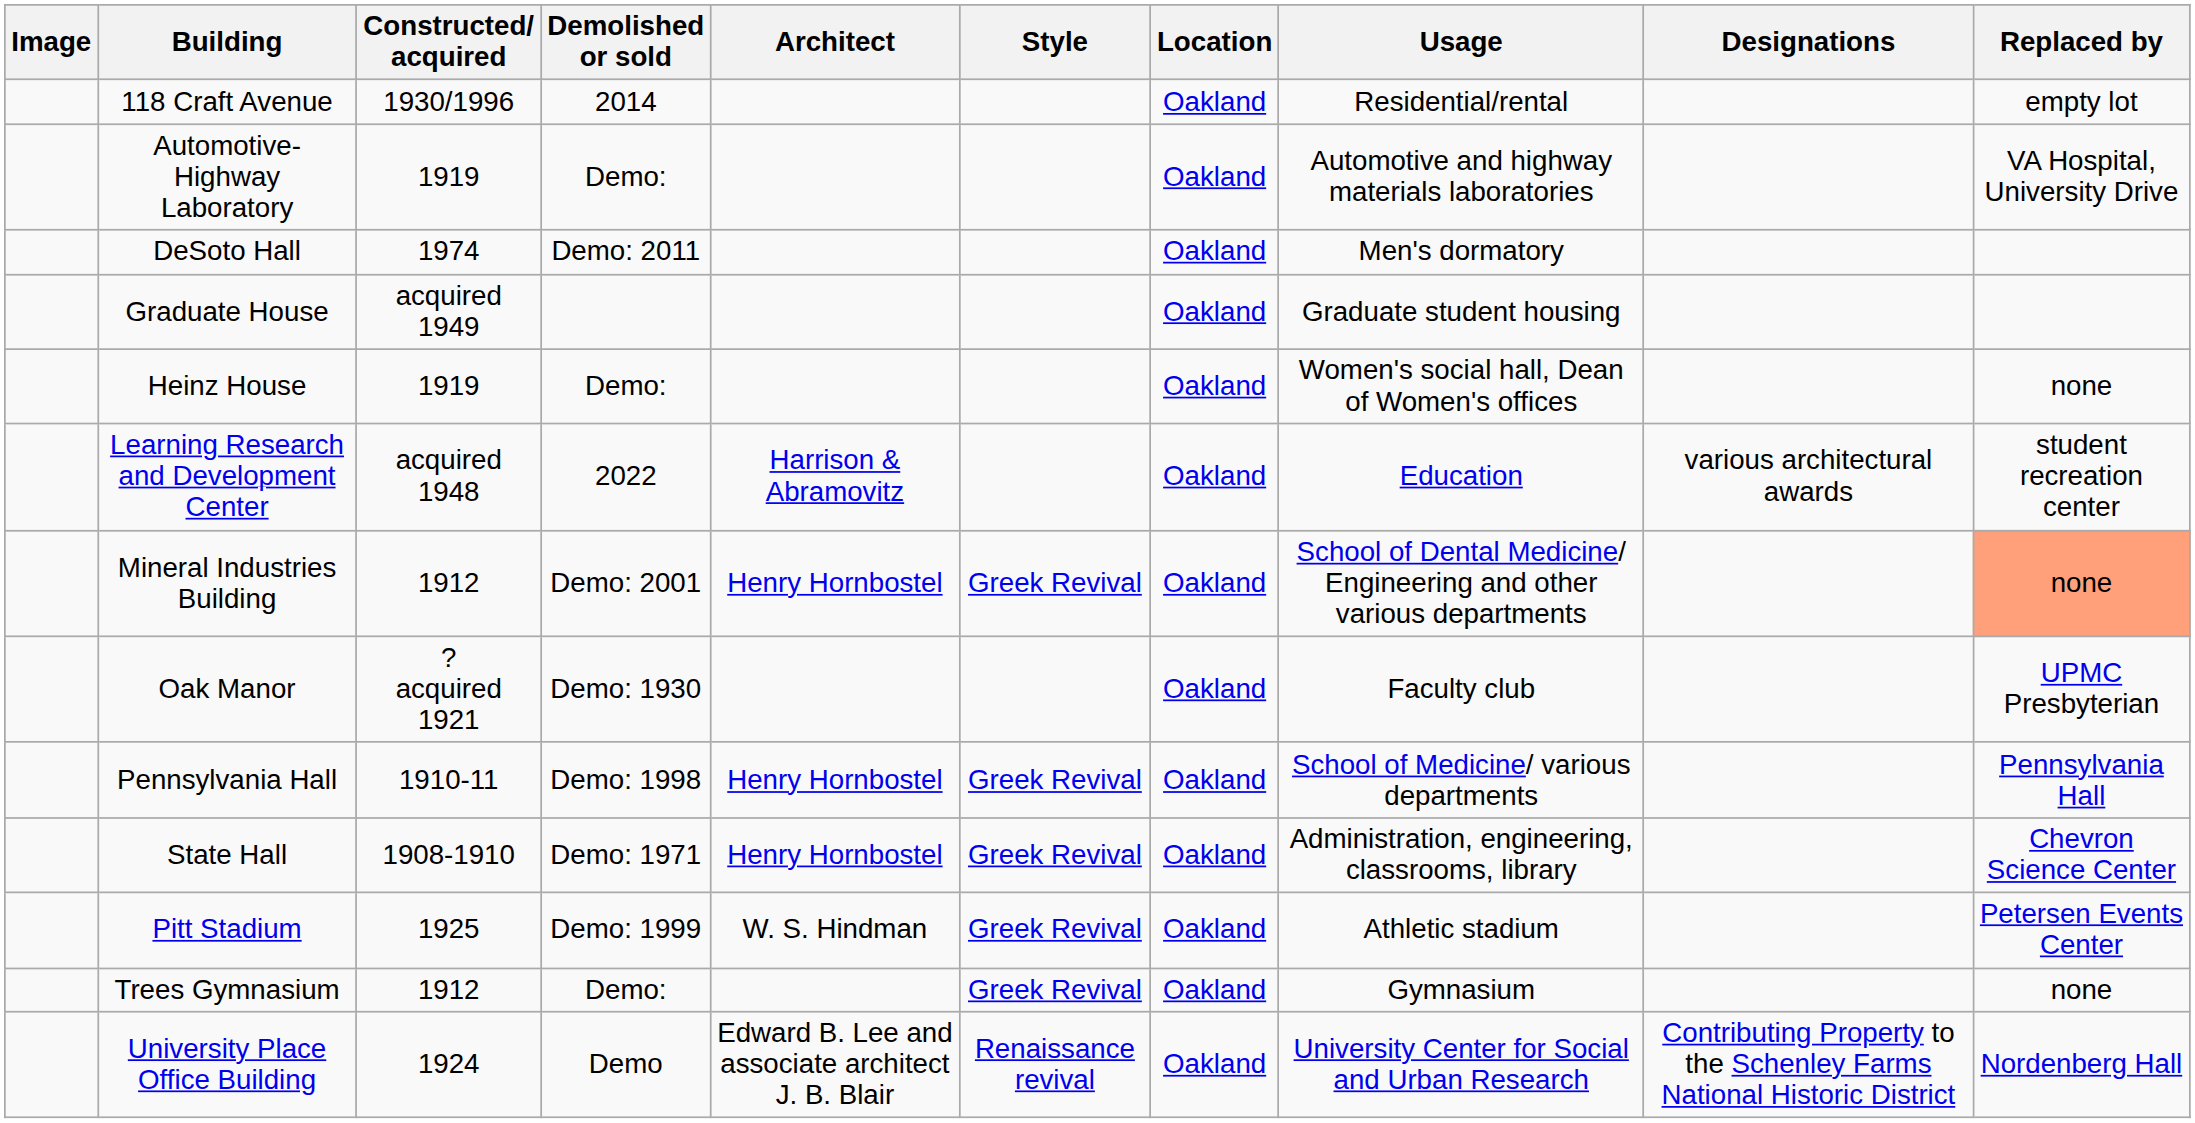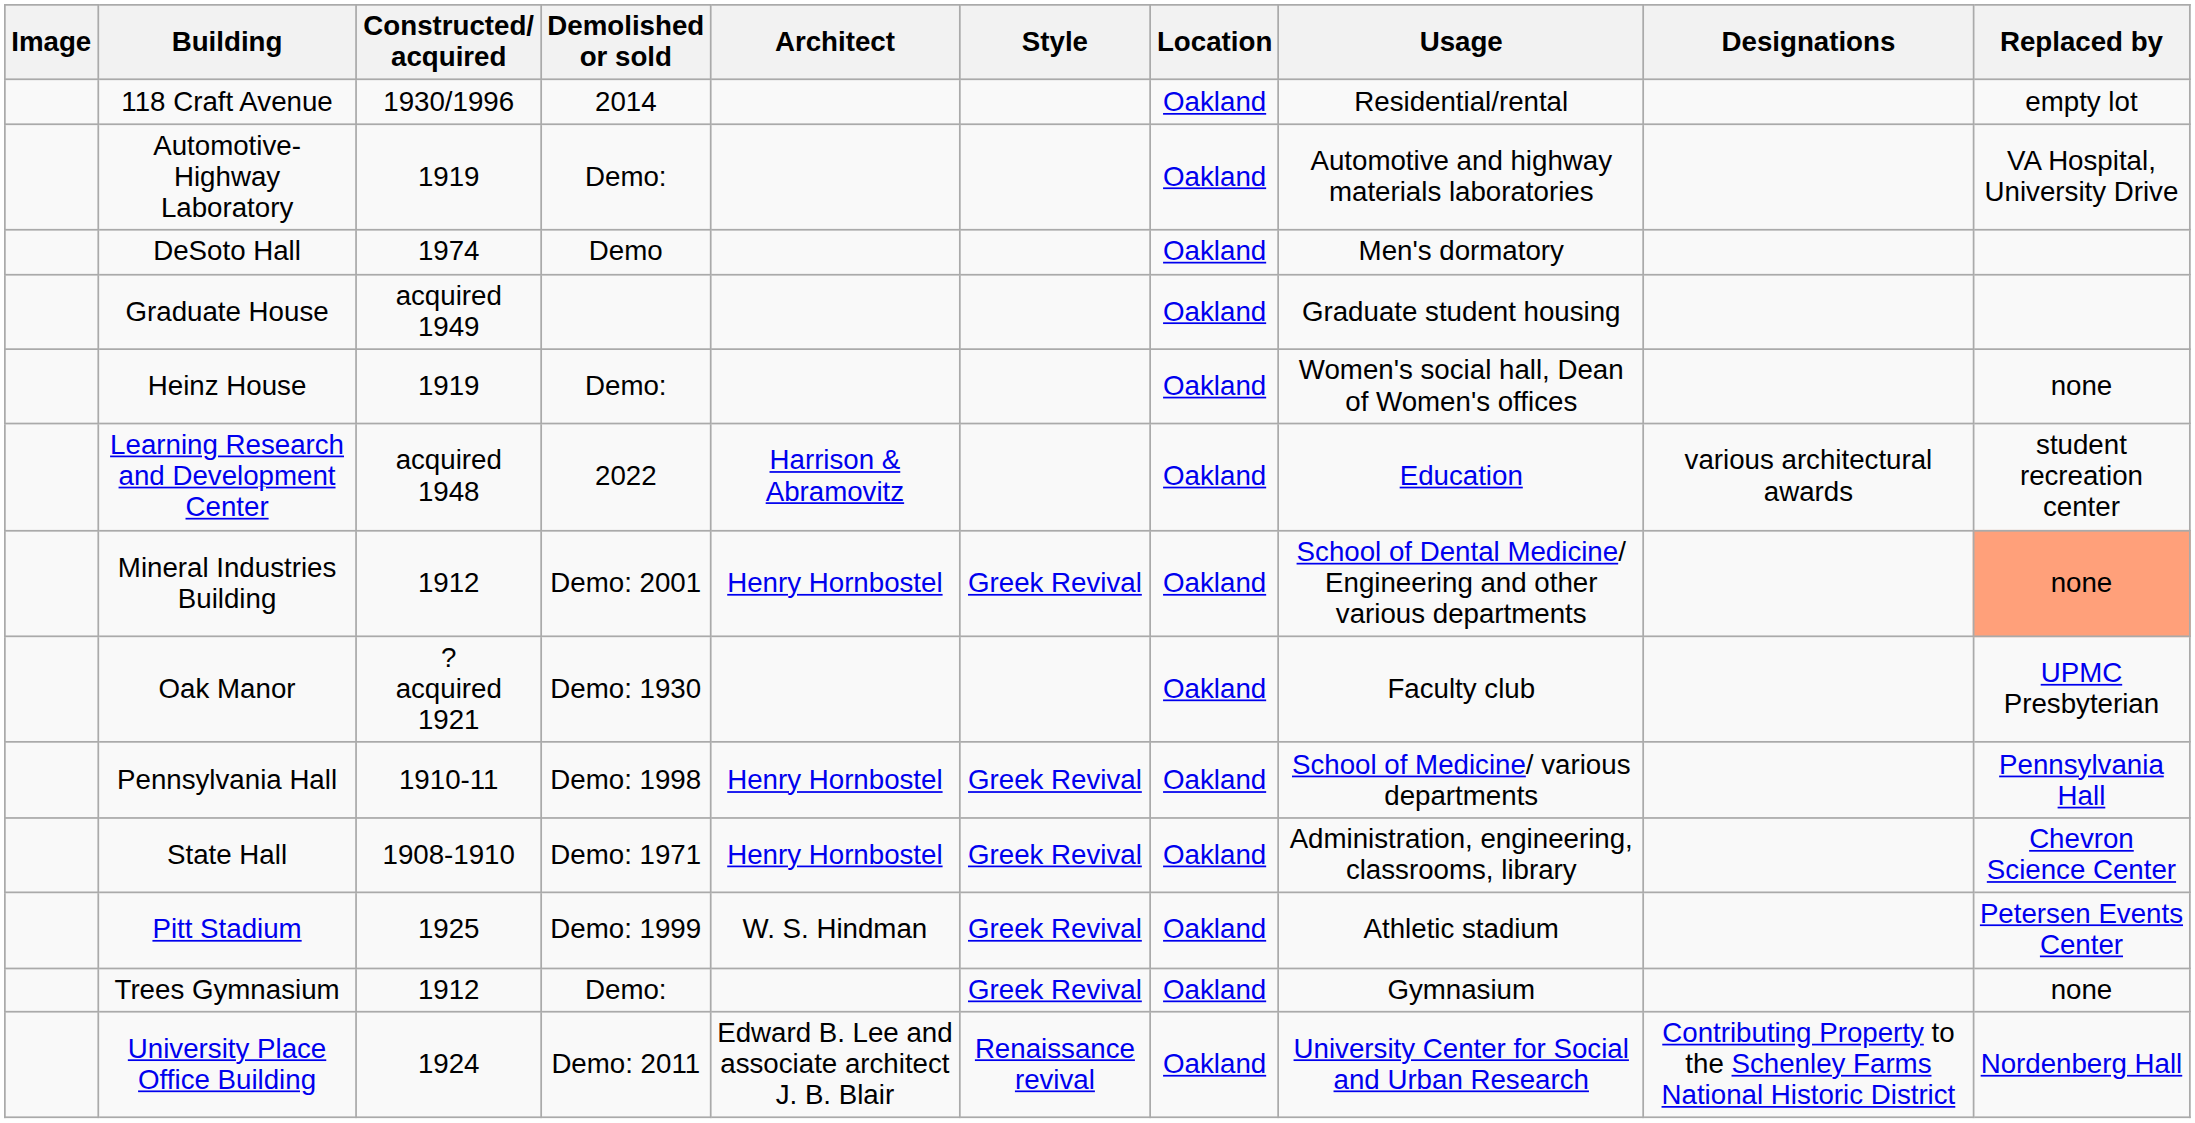DeSoto Hall | Demolished or sold: Demo: 2011 -> Demo
University Place Office Building | Demolished or sold: Demo -> Demo: 2011
